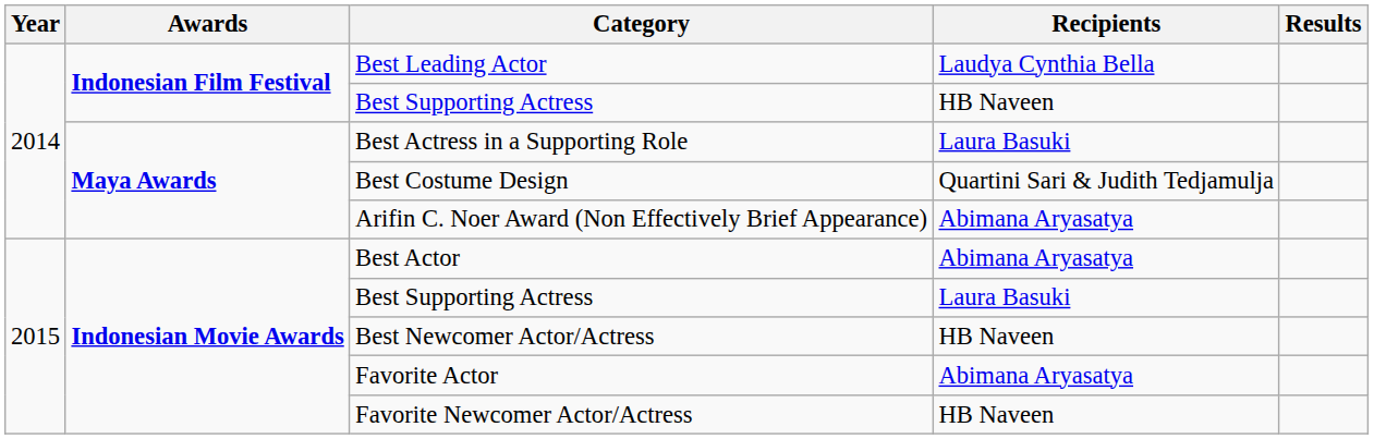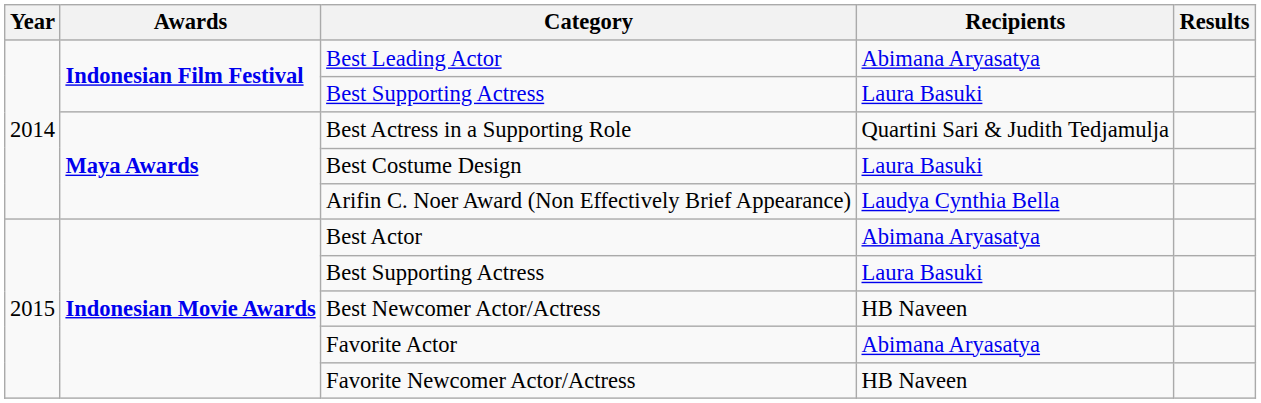Best Leading Actor | Recipients: Laudya Cynthia Bella -> Abimana Aryasatya
Indonesian Film Festival / Best Supporting Actress | Recipients: HB Naveen -> Laura Basuki
Best Actress in a Supporting Role | Recipients: Laura Basuki -> Quartini Sari & Judith Tedjamulja
Best Costume Design | Recipients: Quartini Sari & Judith Tedjamulja -> Laura Basuki
Arifin C. Noer Award (Non Effectively Brief Appearance) | Recipients: Abimana Aryasatya -> Laudya Cynthia Bella
